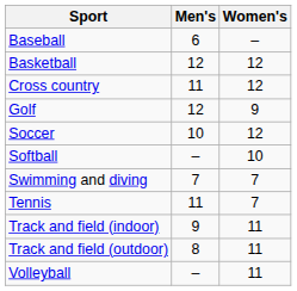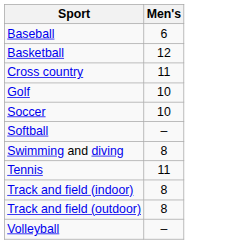- column: Women's | – | 12 | 12 | 9 | 12 | 10 | 7 | 7 | 11 | 11 | 11
Golf | Men's: 12 -> 10
Swimming and diving | Men's: 7 -> 8
Track and field (indoor) | Men's: 9 -> 8
